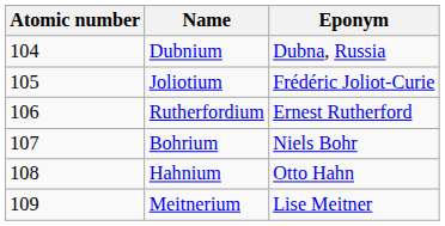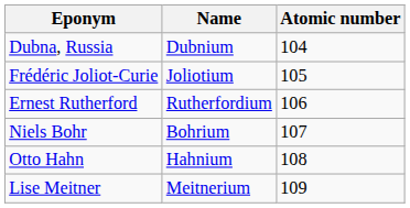columns swapped: Atomic number <-> Eponym
